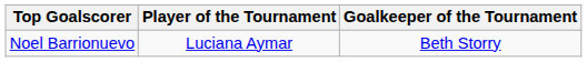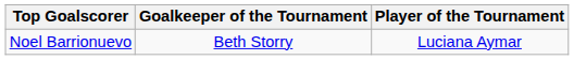columns swapped: Player of the Tournament <-> Goalkeeper of the Tournament
